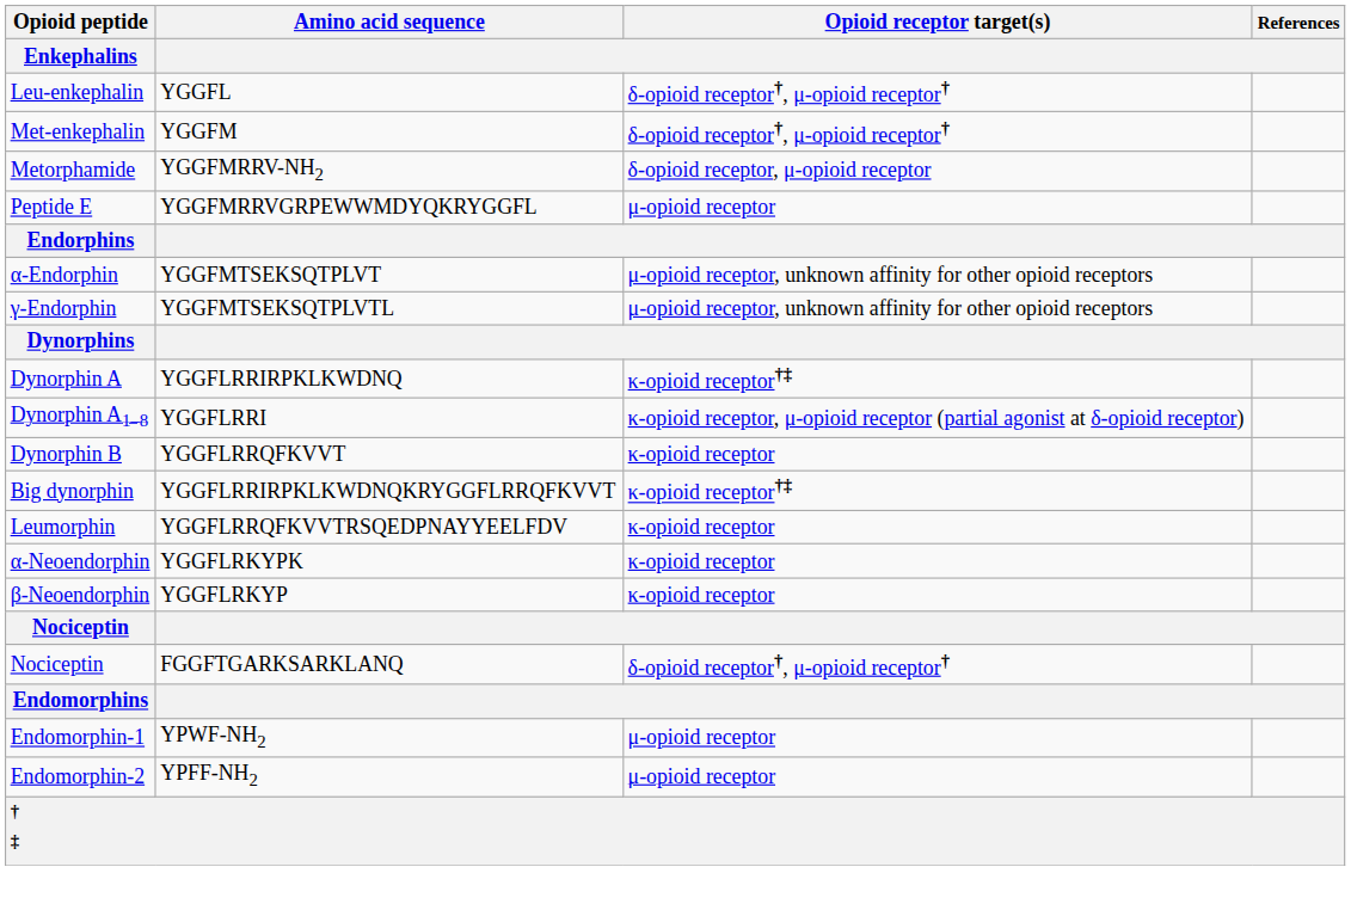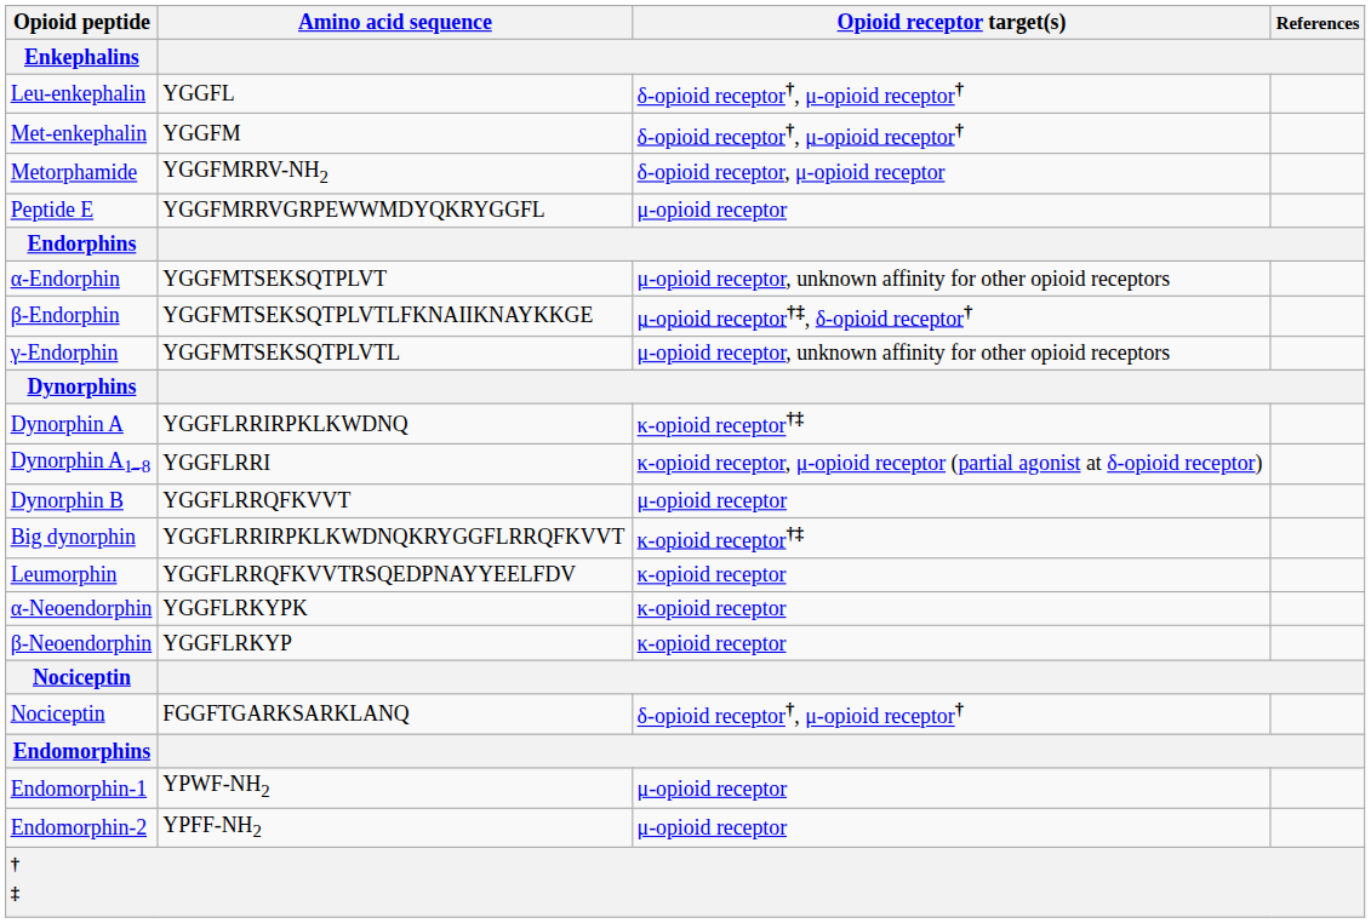+ row: β-Endorphin | YGGFMTSEKSQTPLVTLFKNAIIKNAYKKGE | μ-opioid receptor†‡, δ-opioid receptor†
Dynorphin B | Opioid receptor target(s): κ-opioid receptor -> μ-opioid receptor
